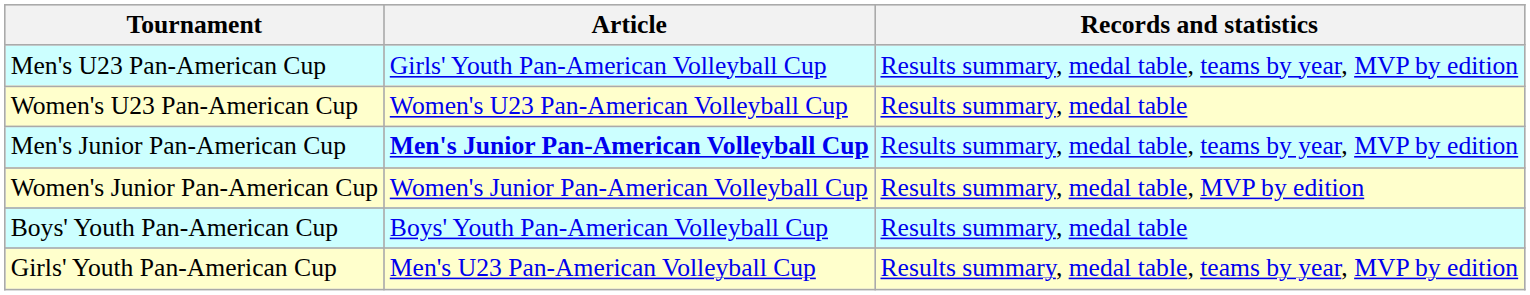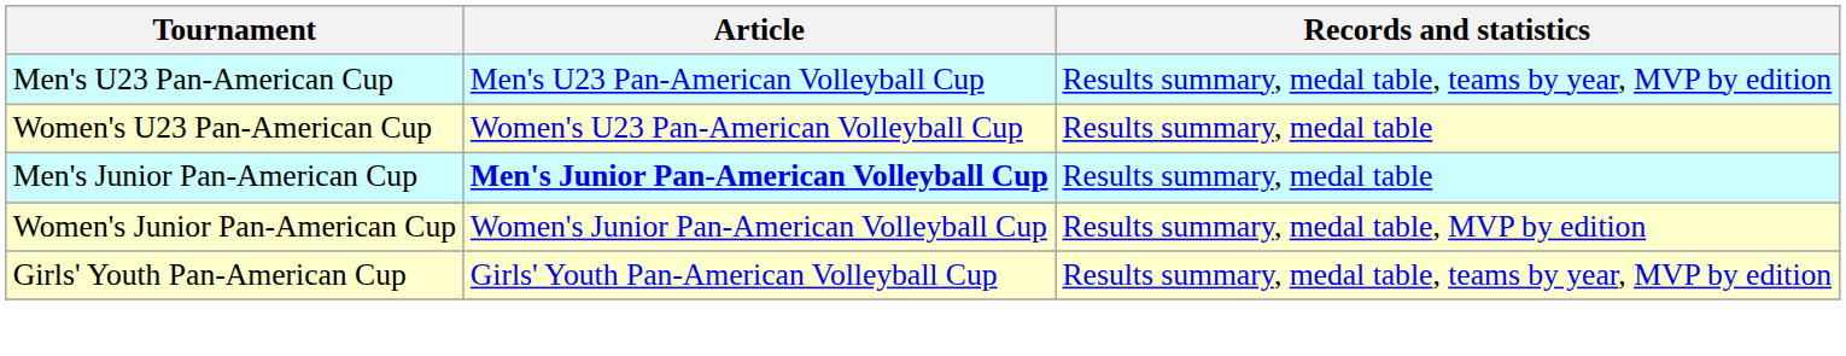Men's U23 Pan-American Cup | Article: Girls' Youth Pan-American Volleyball Cup -> Men's U23 Pan-American Volleyball Cup
Men's Junior Pan-American Cup | Records and statistics: Results summary, medal table, teams by year, MVP by edition -> Results summary, medal table
- row: Boys' Youth Pan-American Cup | Boys' Youth Pan-American Volleyball Cup | Results summary, medal table
Girls' Youth Pan-American Cup | Article: Men's U23 Pan-American Volleyball Cup -> Girls' Youth Pan-American Volleyball Cup
